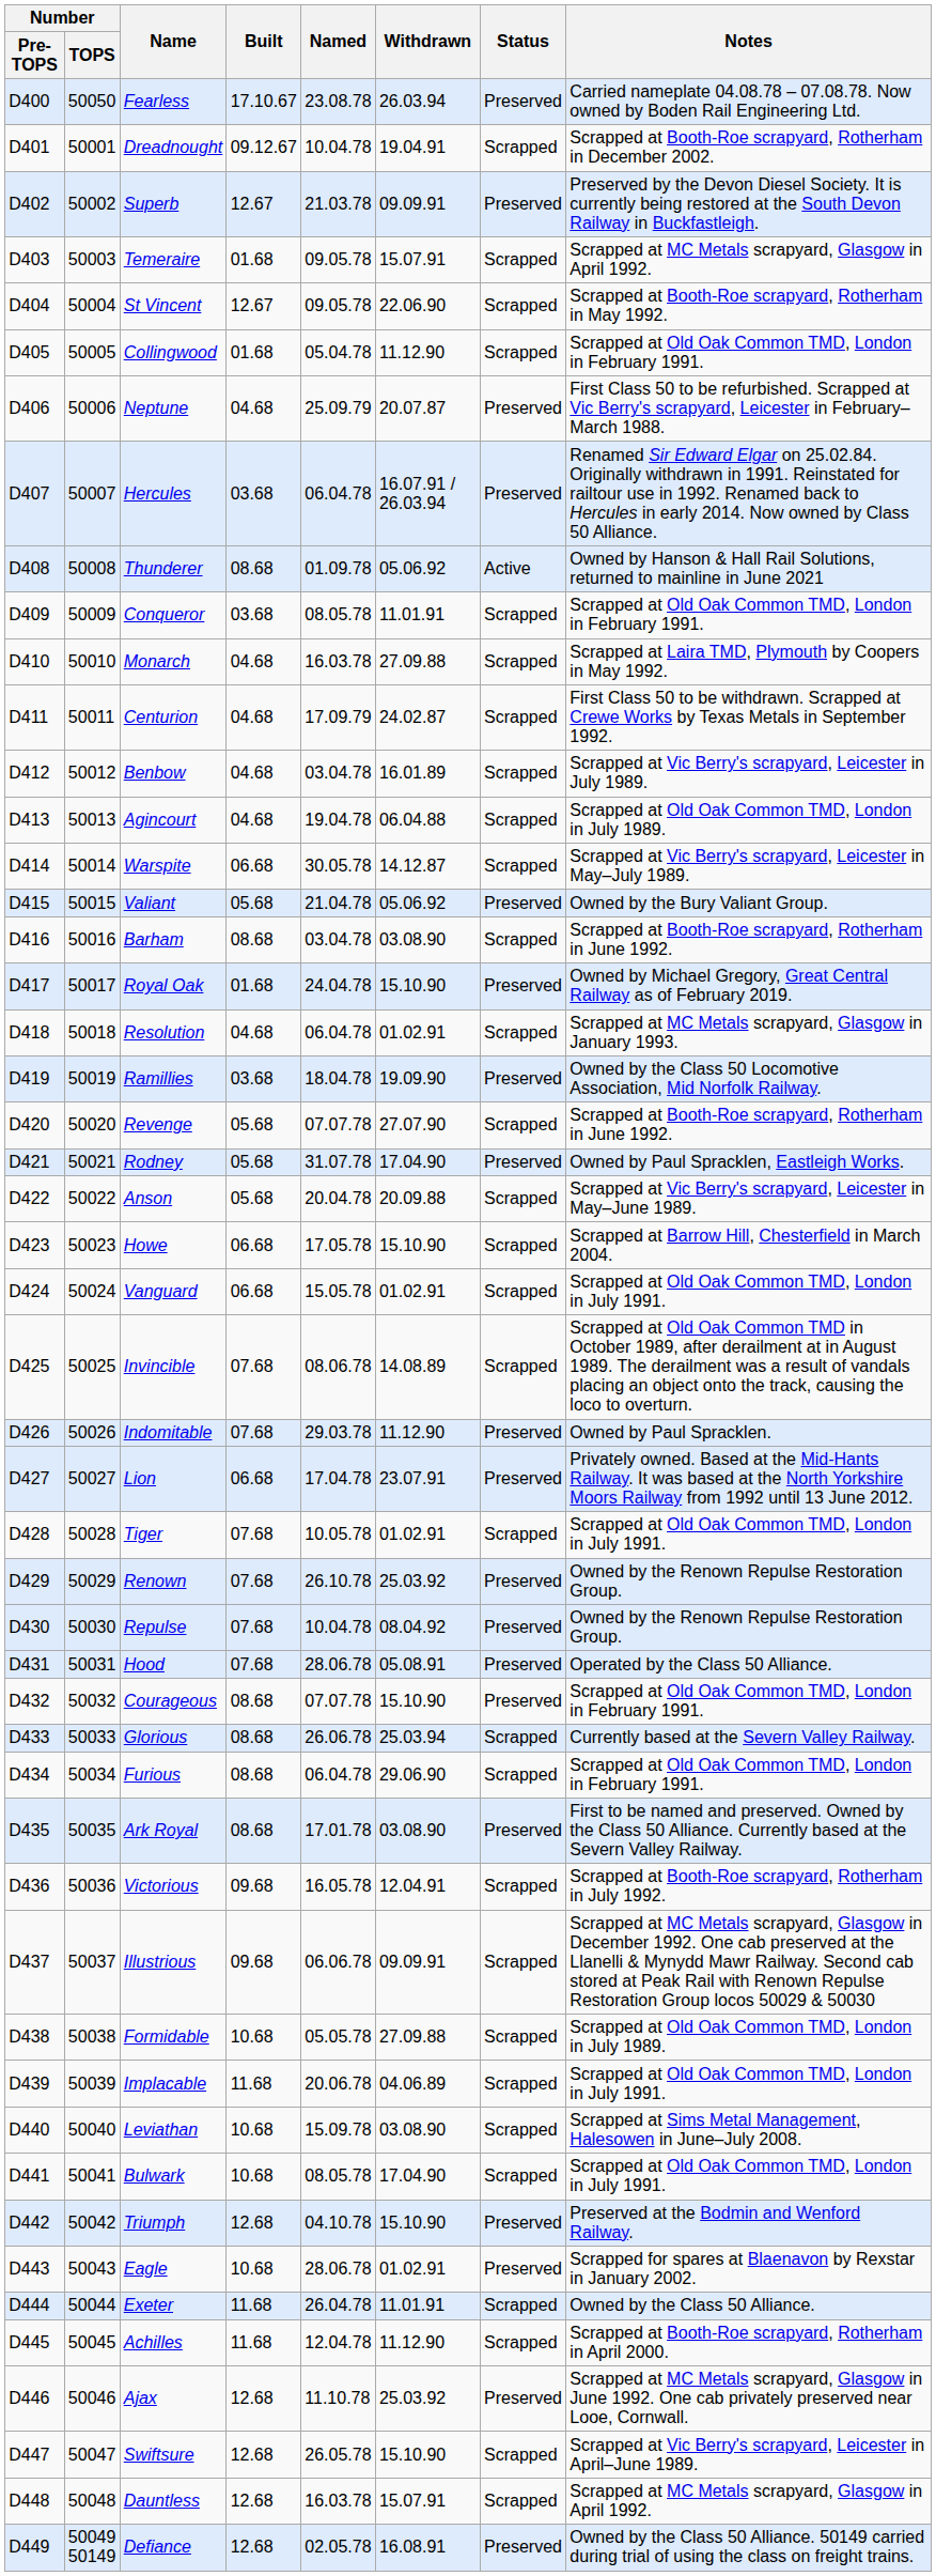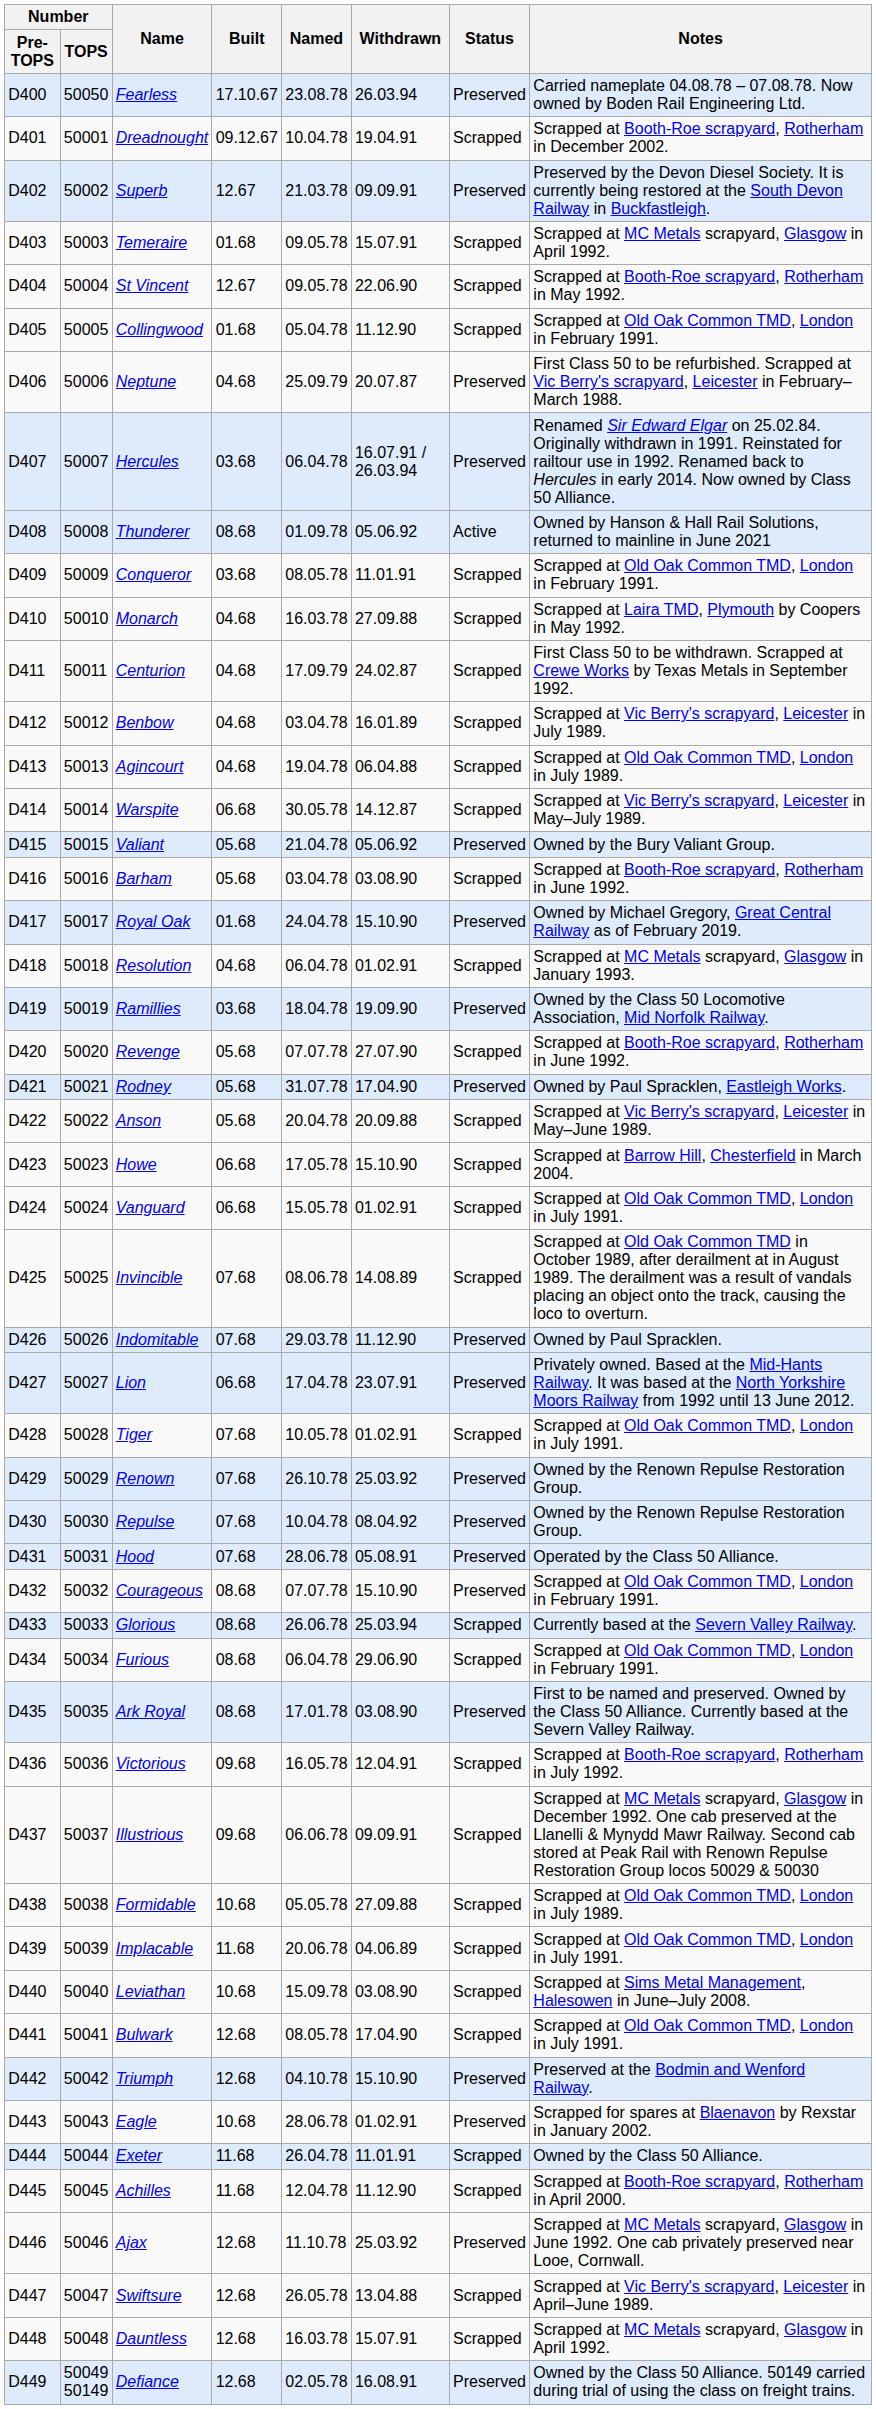Barham | Built: 08.68 -> 05.68
Bulwark | Built: 10.68 -> 12.68
Swiftsure | Withdrawn: 15.10.90 -> 13.04.88
